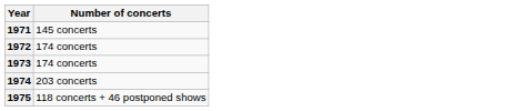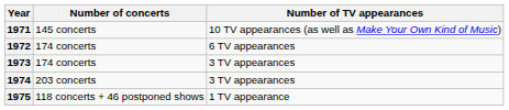+ column: Number of TV appearances | 10 TV appearances (as well as Make Your Own Kind of Music) | 6 TV appearances | 3 TV appearances | 3 TV appearances | 1 TV appearance
